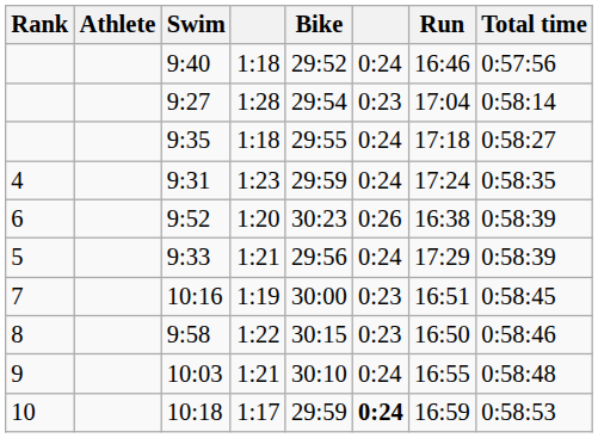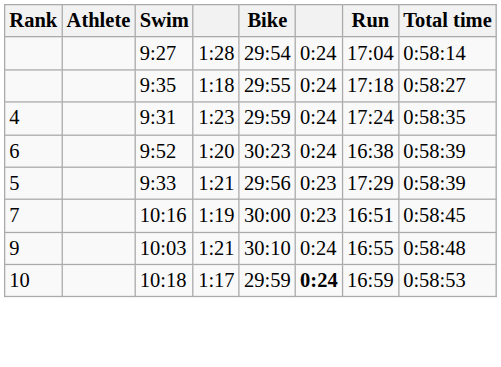- row: 9:40 | 1:18 | 29:52 | 0:24 | 16:46 | 0:57:56
9:27 | column 6: 0:23 -> 0:24
9:52 | column 6: 0:26 -> 0:24
9:33 | column 6: 0:24 -> 0:23
- row: 8 | 9:58 | 1:22 | 30:15 | 0:23 | 16:50 | 0:58:46
